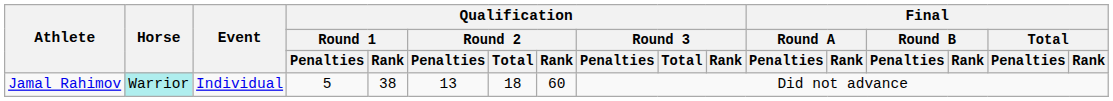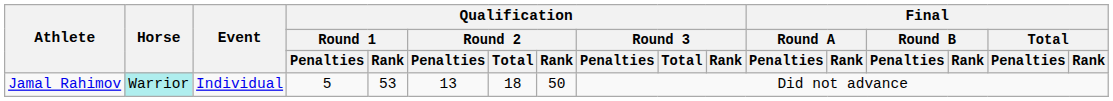Jamal Rahimov | Qualification / Round 1 / Rank: 38 -> 53
Jamal Rahimov | Qualification / Round 2 / Rank: 60 -> 50
